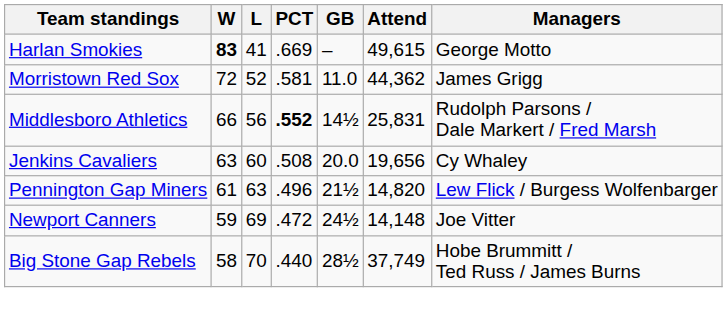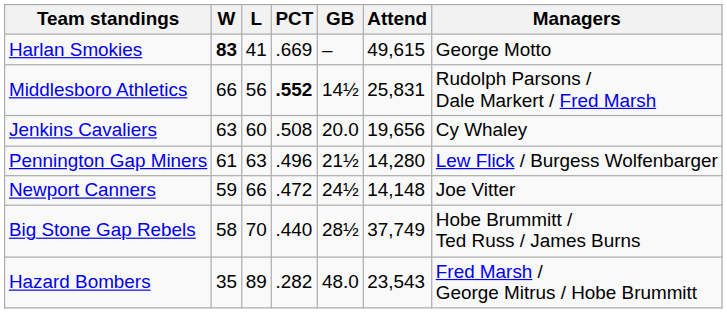- row: Morristown Red Sox | 72 | 52 | .581 | 11.0 | 44,362 | James Grigg
Pennington Gap Miners | Attend: 14,820 -> 14,280
Newport Canners | L: 69 -> 66
+ row: Hazard Bombers | 35 | 89 | .282 | 48.0 | 23,543 | Fred Marsh / George Mitrus / Hobe Brummitt
